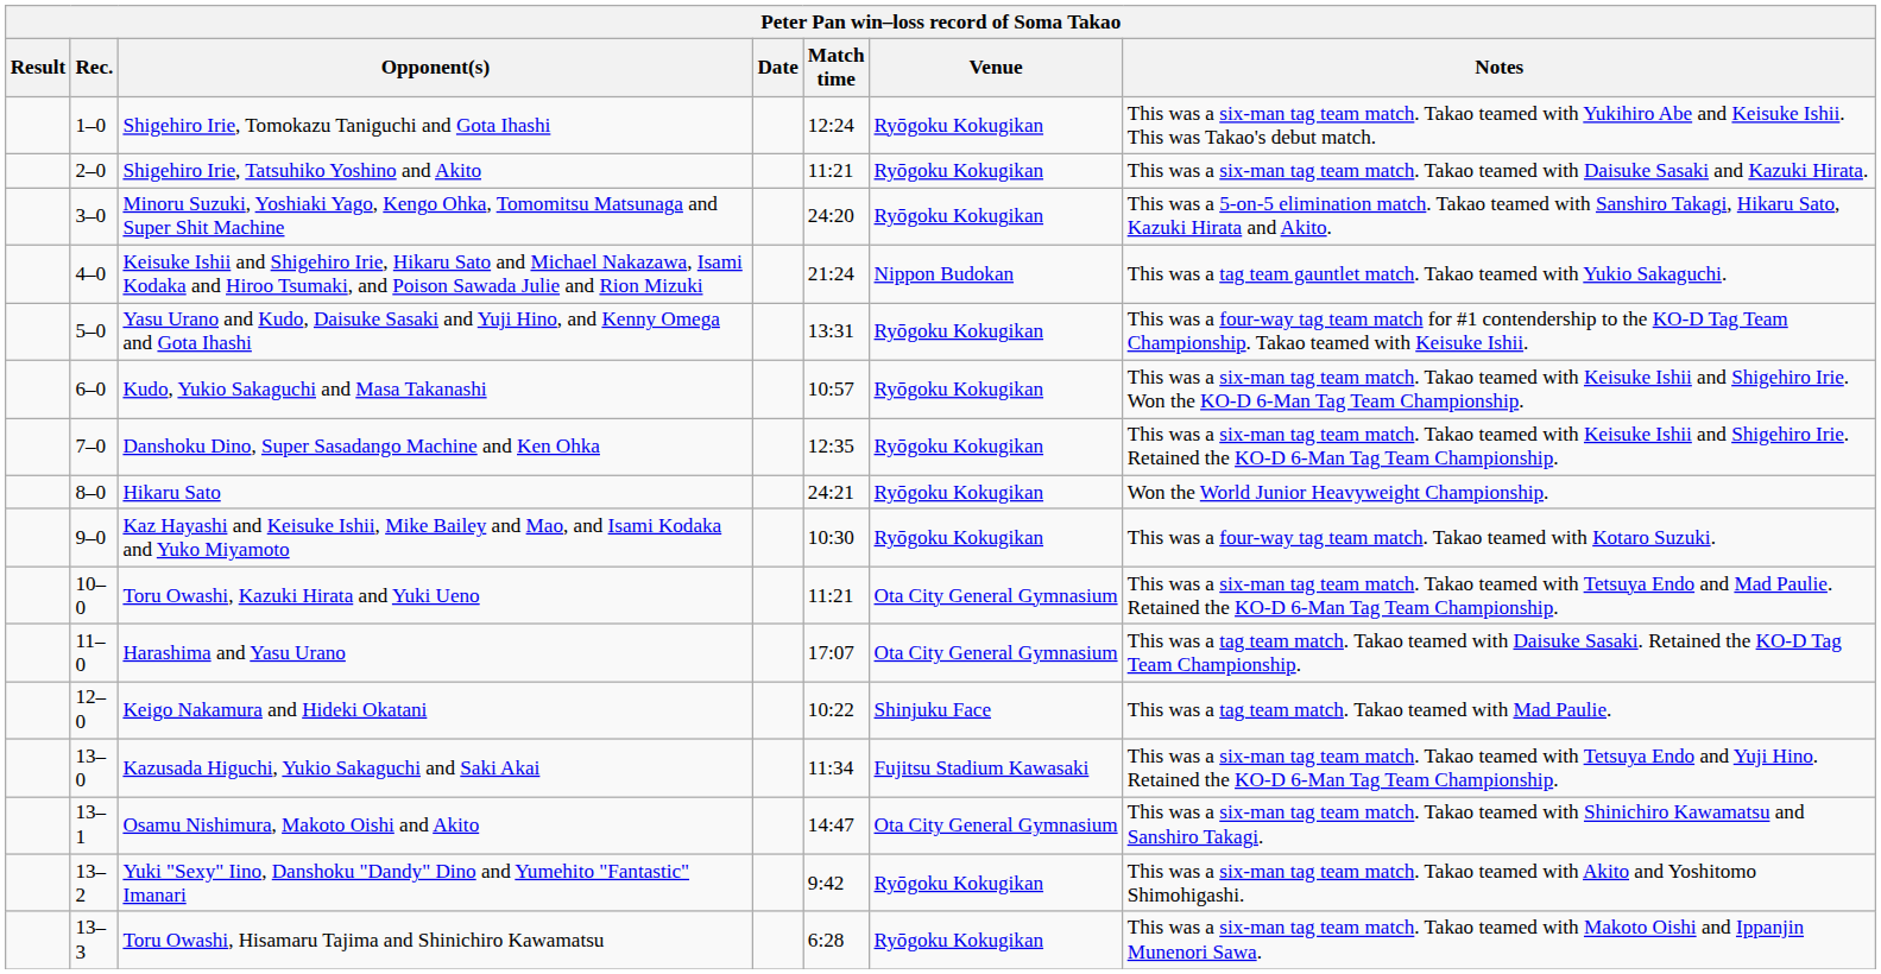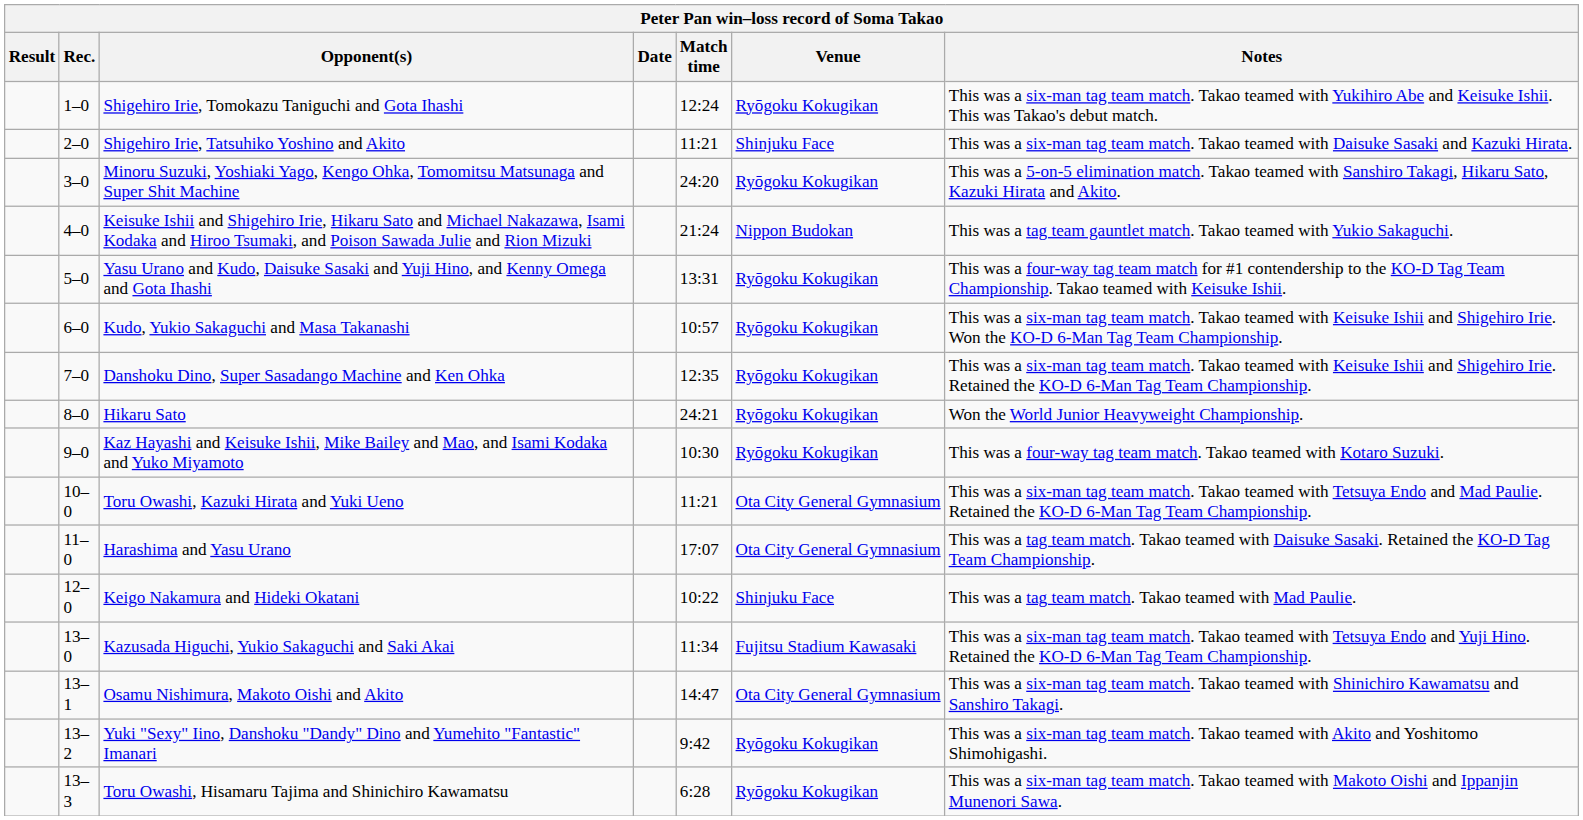Shigehiro Irie, Tatsuhiko Yoshino and Akito | Venue: Ryōgoku Kokugikan -> Shinjuku Face
